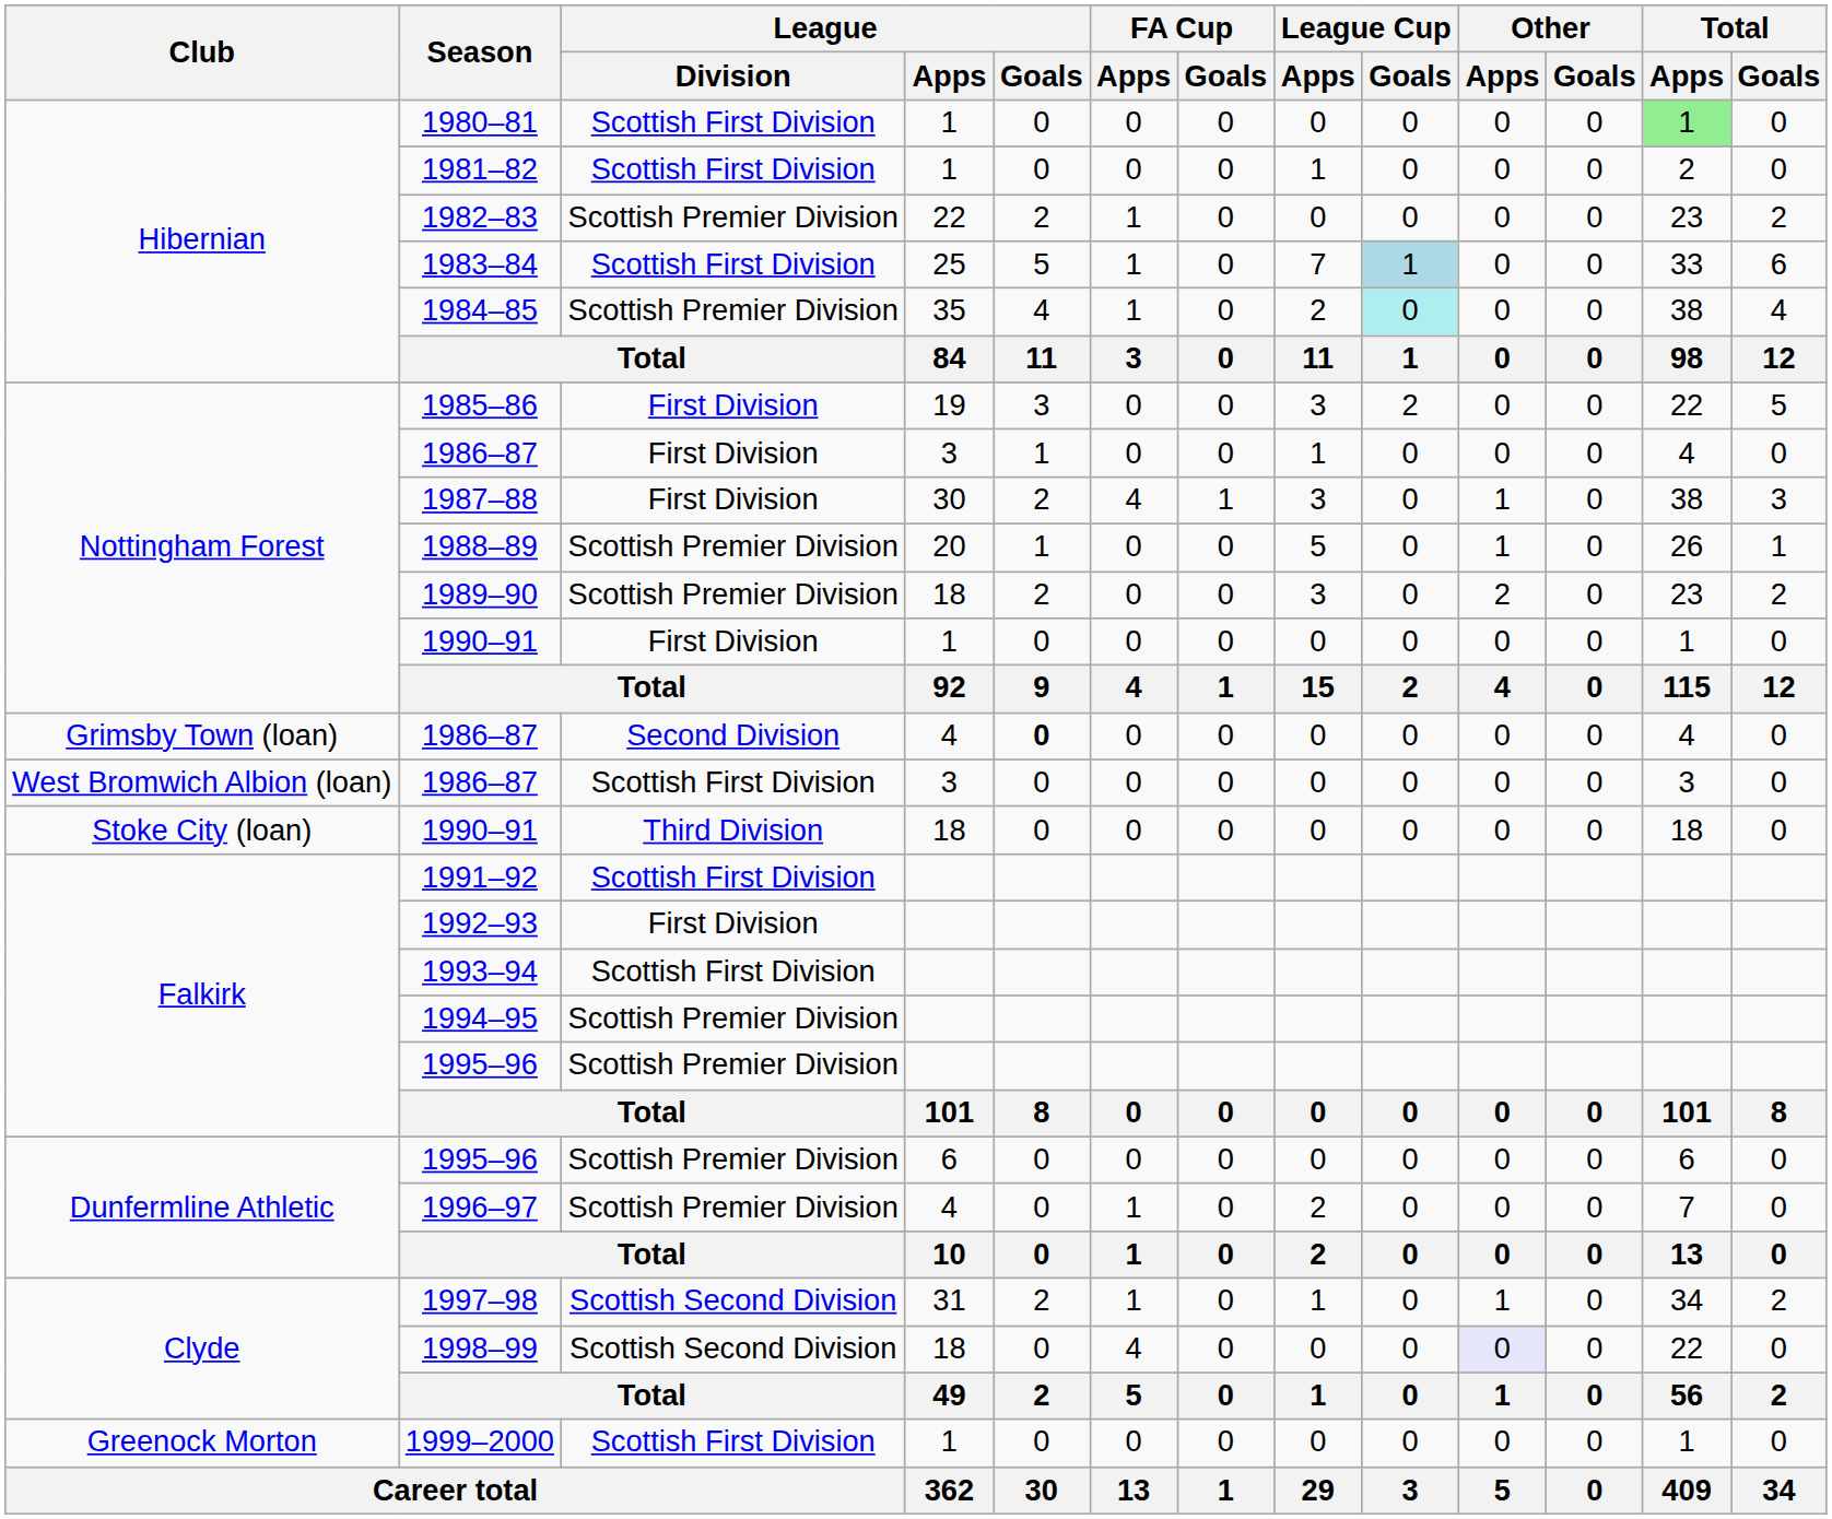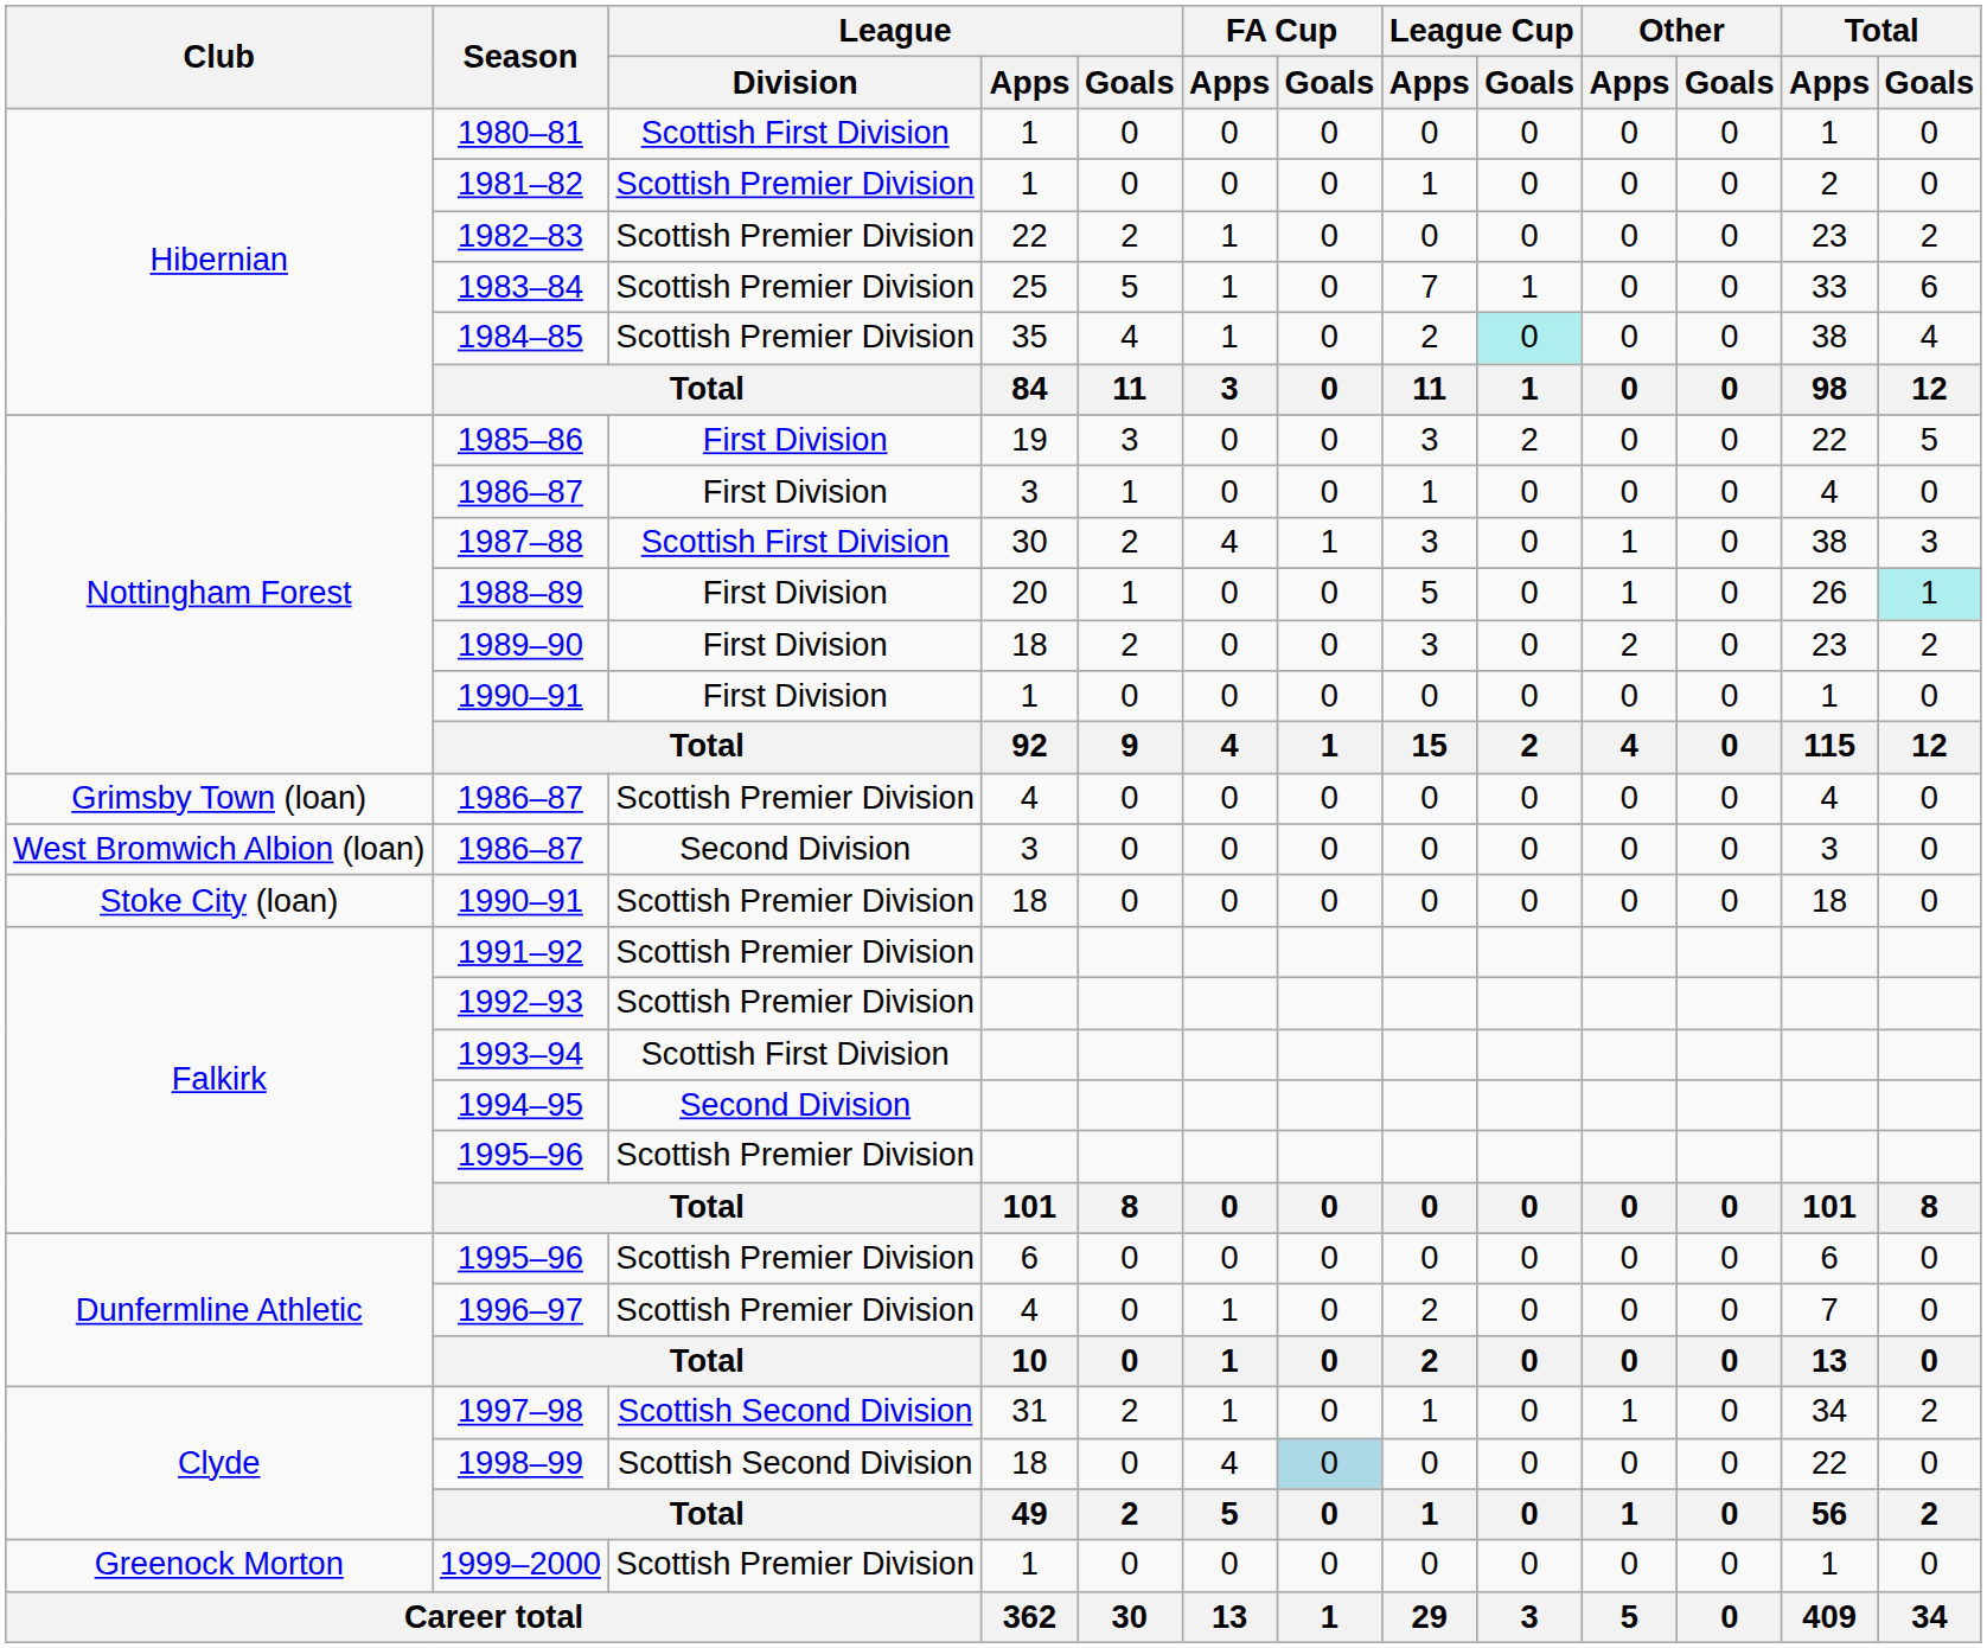1980–81 | Total / Apps: lightgreen background -> no background
1981–82 | League / Division: Scottish First Division -> Scottish Premier Division
1983–84 | League / Division: Scottish First Division -> Scottish Premier Division
1983–84 | League Cup / Goals: lightblue background -> no background
1987–88 | League / Division: First Division -> Scottish First Division
1988–89 | League / Division: Scottish Premier Division -> First Division
1988–89 | Total / Goals: no background -> paleturquoise background
1989–90 | League / Division: Scottish Premier Division -> First Division
Grimsby Town (loan) / 1986–87 | League / Division: Second Division -> Scottish Premier Division
Grimsby Town (loan) / 1986–87 | League / Goals: bold -> normal
West Bromwich Albion (loan) / 1986–87 | League / Division: Scottish First Division -> Second Division
Stoke City (loan) / 1990–91 | League / Division: Third Division -> Scottish Premier Division
1991–92 | League / Division: Scottish First Division -> Scottish Premier Division
1992–93 | League / Division: First Division -> Scottish Premier Division
1994–95 | League / Division: Scottish Premier Division -> Second Division
1998–99 | FA Cup / Goals: no background -> lightblue background
1998–99 | Other / Apps: lavender background -> no background
1999–2000 | League / Division: Scottish First Division -> Scottish Premier Division
